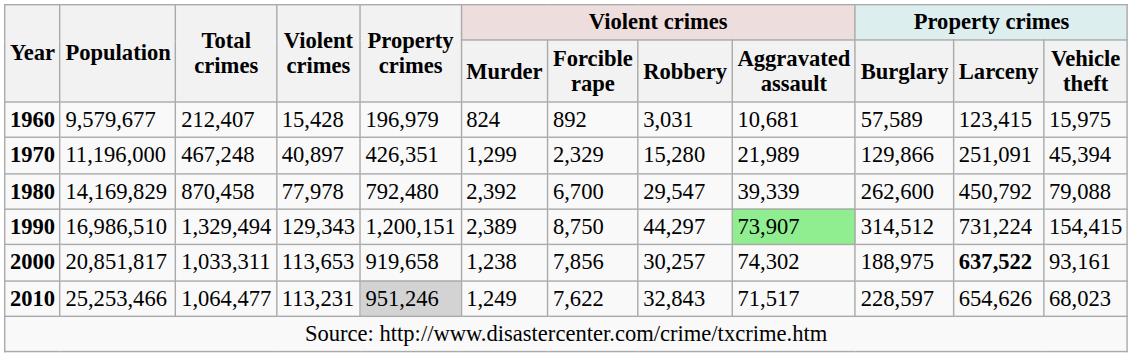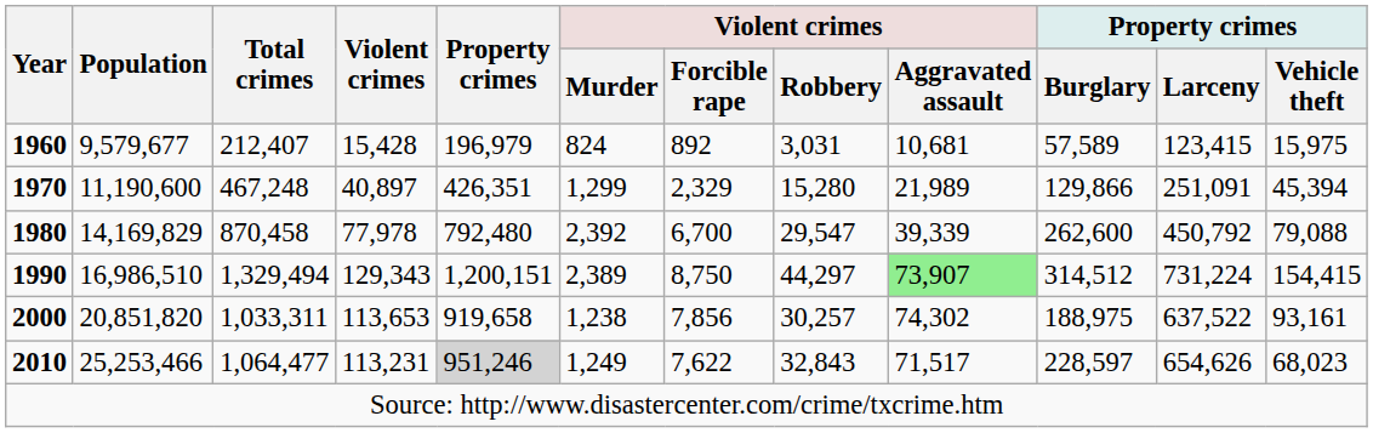1970 | Population: 11,196,000 -> 11,190,600
2000 | Population: 20,851,817 -> 20,851,820
2000 | Property crimes / Larceny: bold -> normal
